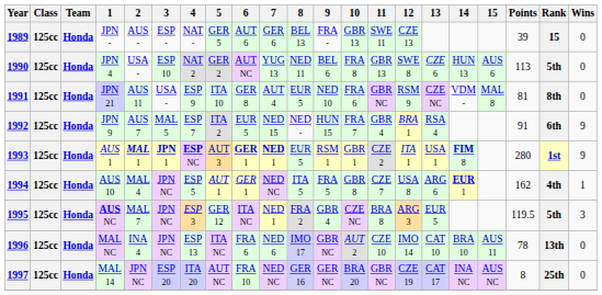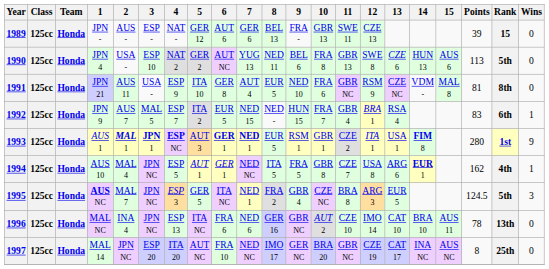1989 | 5: GER 5 -> GER 12
1992 | Points: 91 -> 83
1992 | Wins: 9 -> 1
1995 | 5: GER 12 -> GER 5
1995 | Points: 119.5 -> 124.5
1996 | 8: IMO 17 -> GER 16
1997 | 8: GER 16 -> IMO 17
